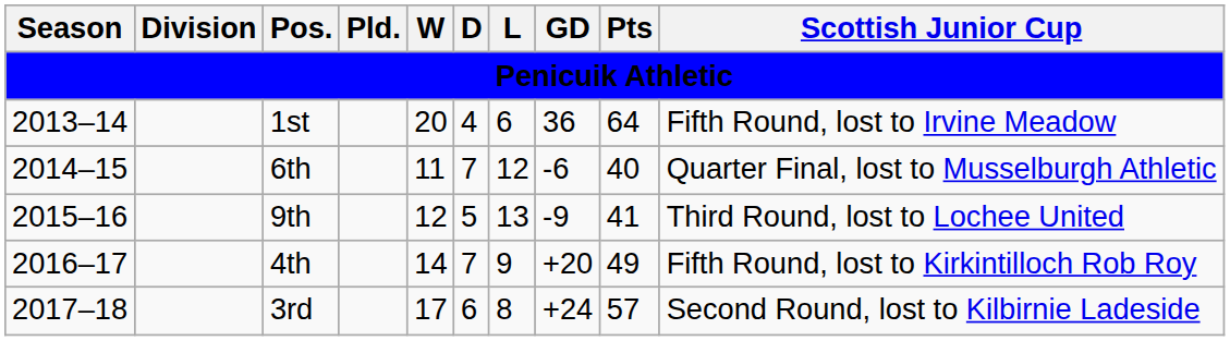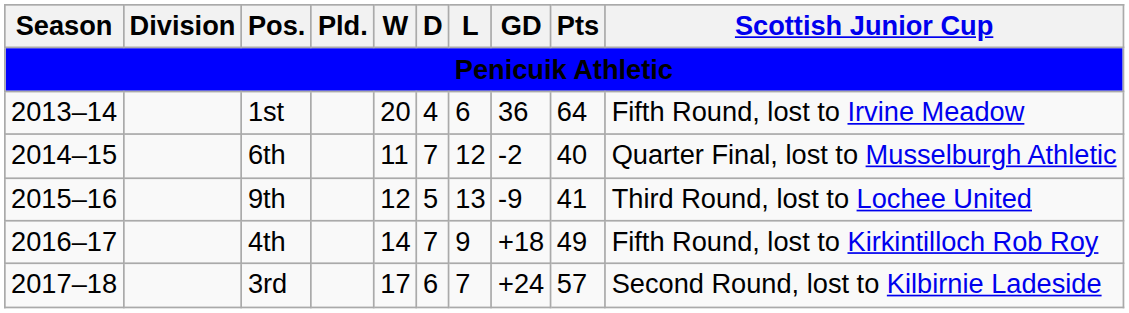6th | GD: -6 -> -2
4th | GD: +20 -> +18
3rd | L: 8 -> 7
